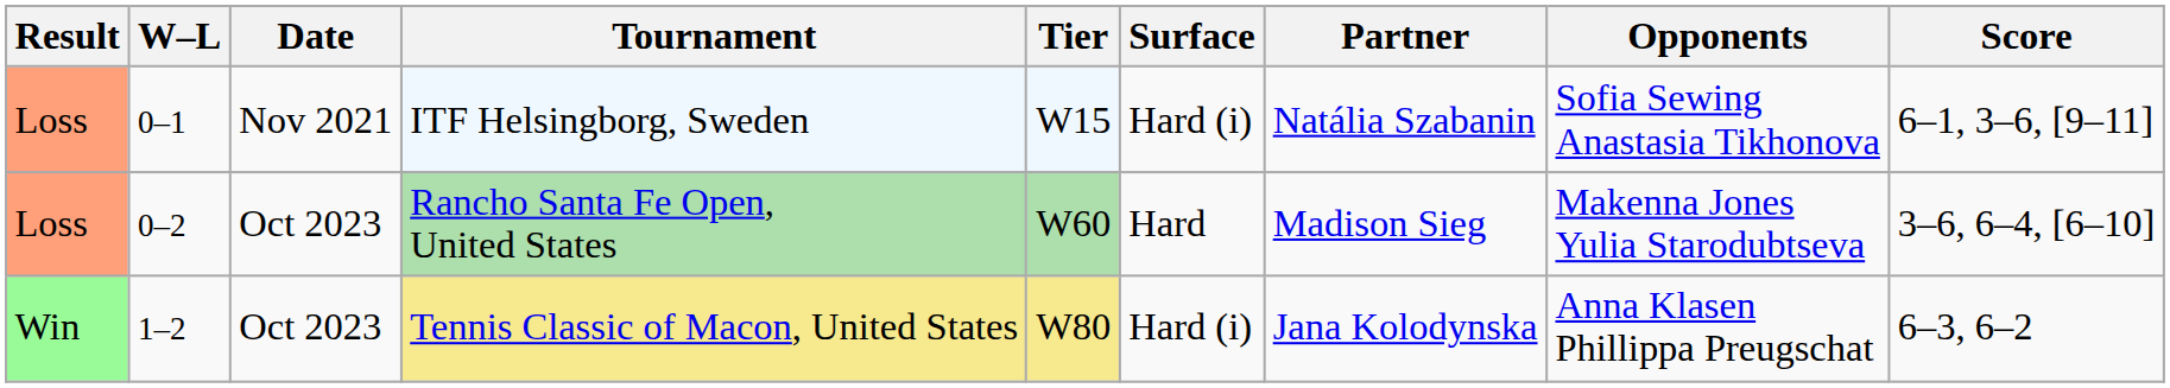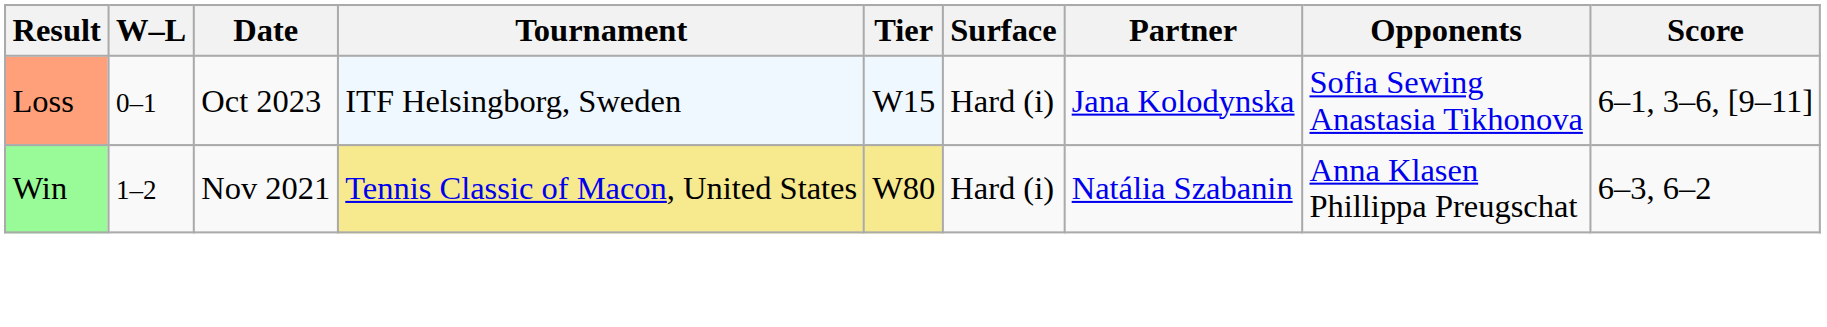ITF Helsingborg, Sweden | Date: Nov 2021 -> Oct 2023
ITF Helsingborg, Sweden | Partner: Natália Szabanin -> Jana Kolodynska
- row: Loss | 0–2 | Oct 2023 | Rancho Santa Fe Open, United States | W60 | Hard | Madison Sieg | Makenna Jones Yulia Starodubtseva | 3–6, 6–4, [6–10]
Tennis Classic of Macon, United States | Date: Oct 2023 -> Nov 2021
Tennis Classic of Macon, United States | Partner: Jana Kolodynska -> Natália Szabanin
